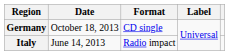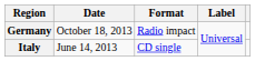Germany | Format: CD single -> Radio impact
Italy | Format: Radio impact -> CD single
